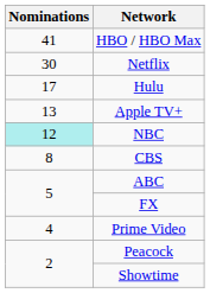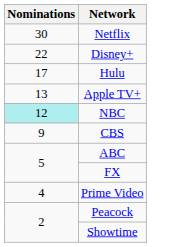- row: 41 | HBO / HBO Max
+ row: 22 | Disney+
CBS | Nominations: 8 -> 9
